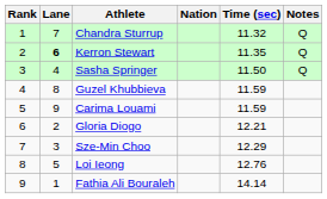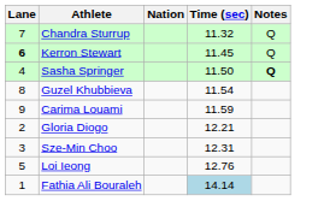- column: Rank | 1 | 2 | 3 | 4 | 5 | 6 | 7 | 8 | 9
Kerron Stewart | Time (sec): 11.35 -> 11.45
Sasha Springer | Notes: normal -> bold
Guzel Khubbieva | Time (sec): 11.59 -> 11.54
Sze-Min Choo | Time (sec): 12.29 -> 12.31
Fathia Ali Bouraleh | Time (sec): no background -> lightblue background
